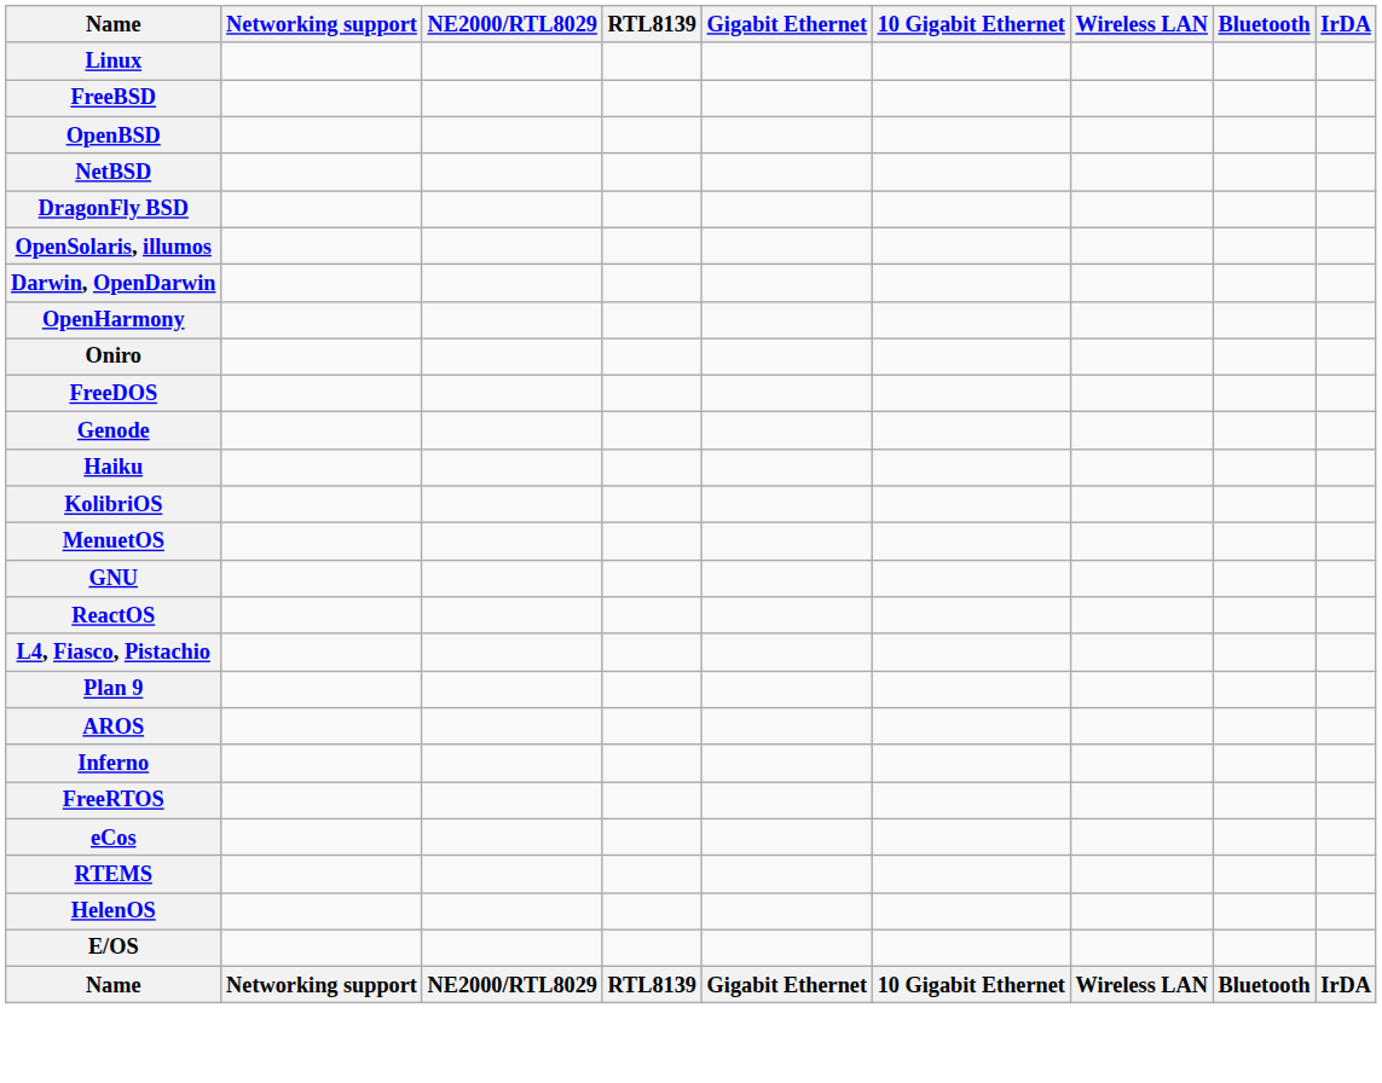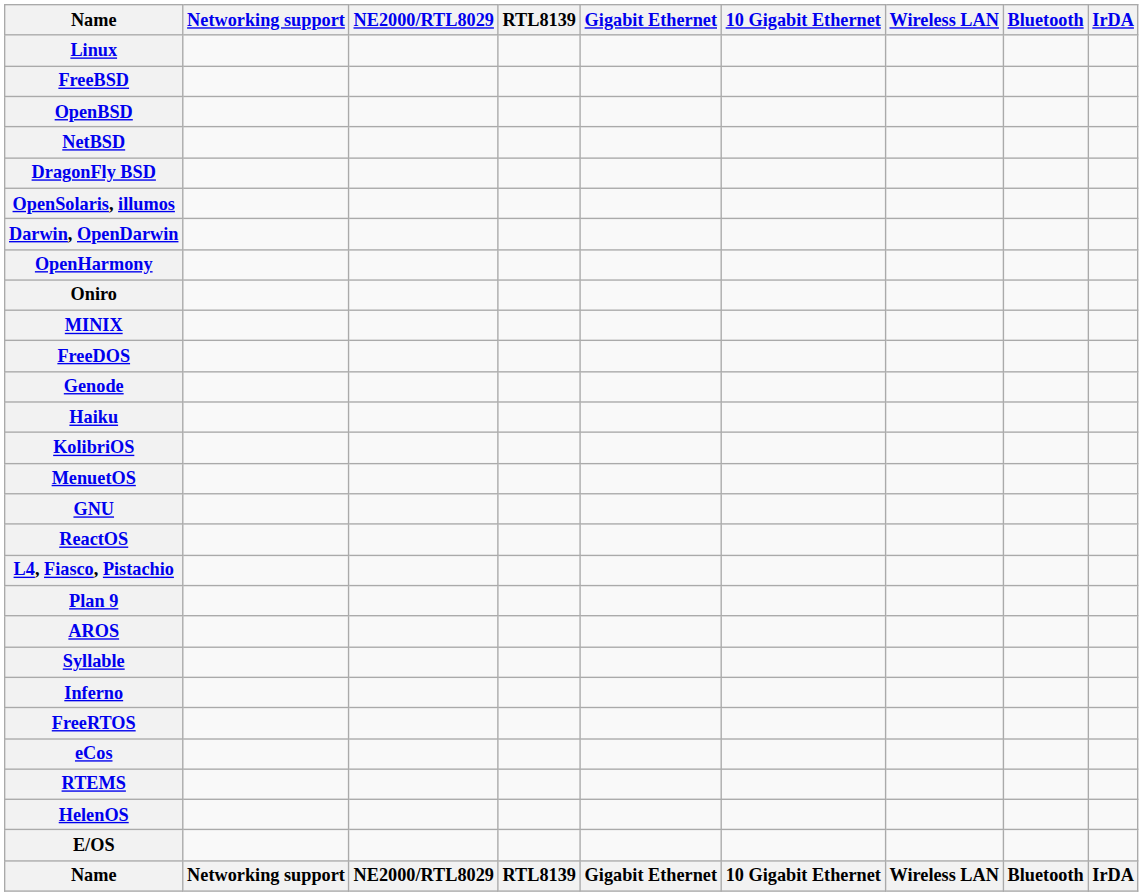+ row: MINIX
+ row: Syllable
